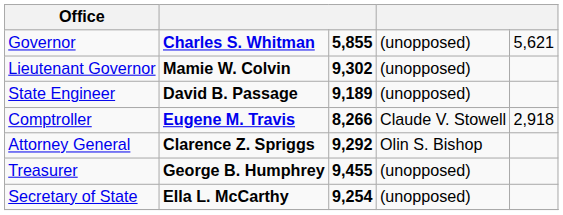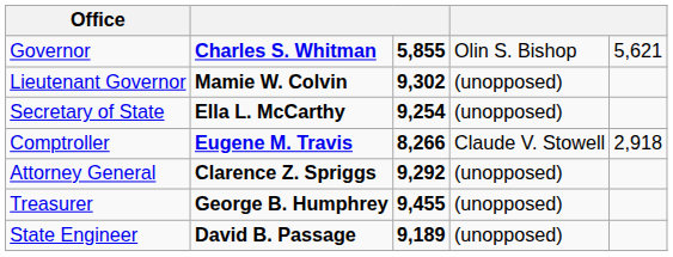Governor | column 4: (unopposed) -> Olin S. Bishop
rows swapped: Secretary of State <-> State Engineer
Attorney General | column 4: Olin S. Bishop -> (unopposed)
